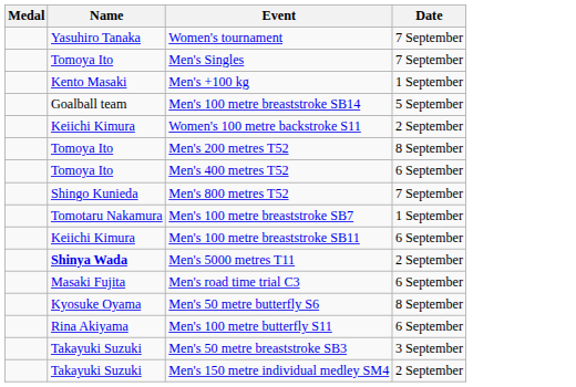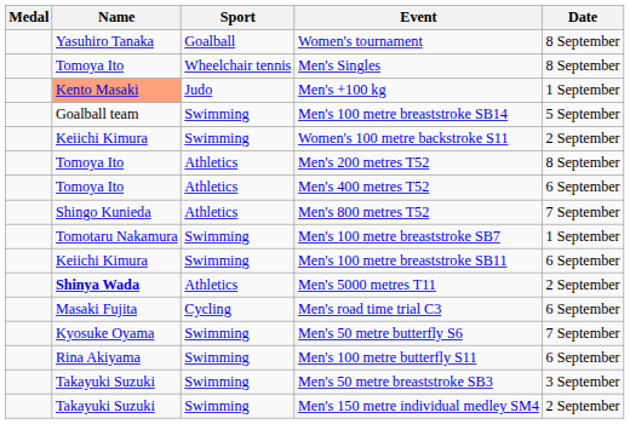+ column: Sport | Goalball | Wheelchair tennis | Judo | Swimming | Swimming | Athletics | Athletics | Athletics | Swimming | Swimming | Athletics | Cycling | Swimming | Swimming | Swimming | Swimming
Women's tournament | Date: 7 September -> 8 September
Men's Singles | Date: 7 September -> 8 September
Men's +100 kg | Name: no background -> lightsalmon background
Men's 50 metre butterfly S6 | Date: 8 September -> 7 September
